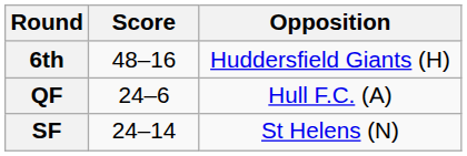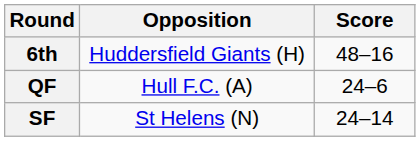columns swapped: Opposition <-> Score
